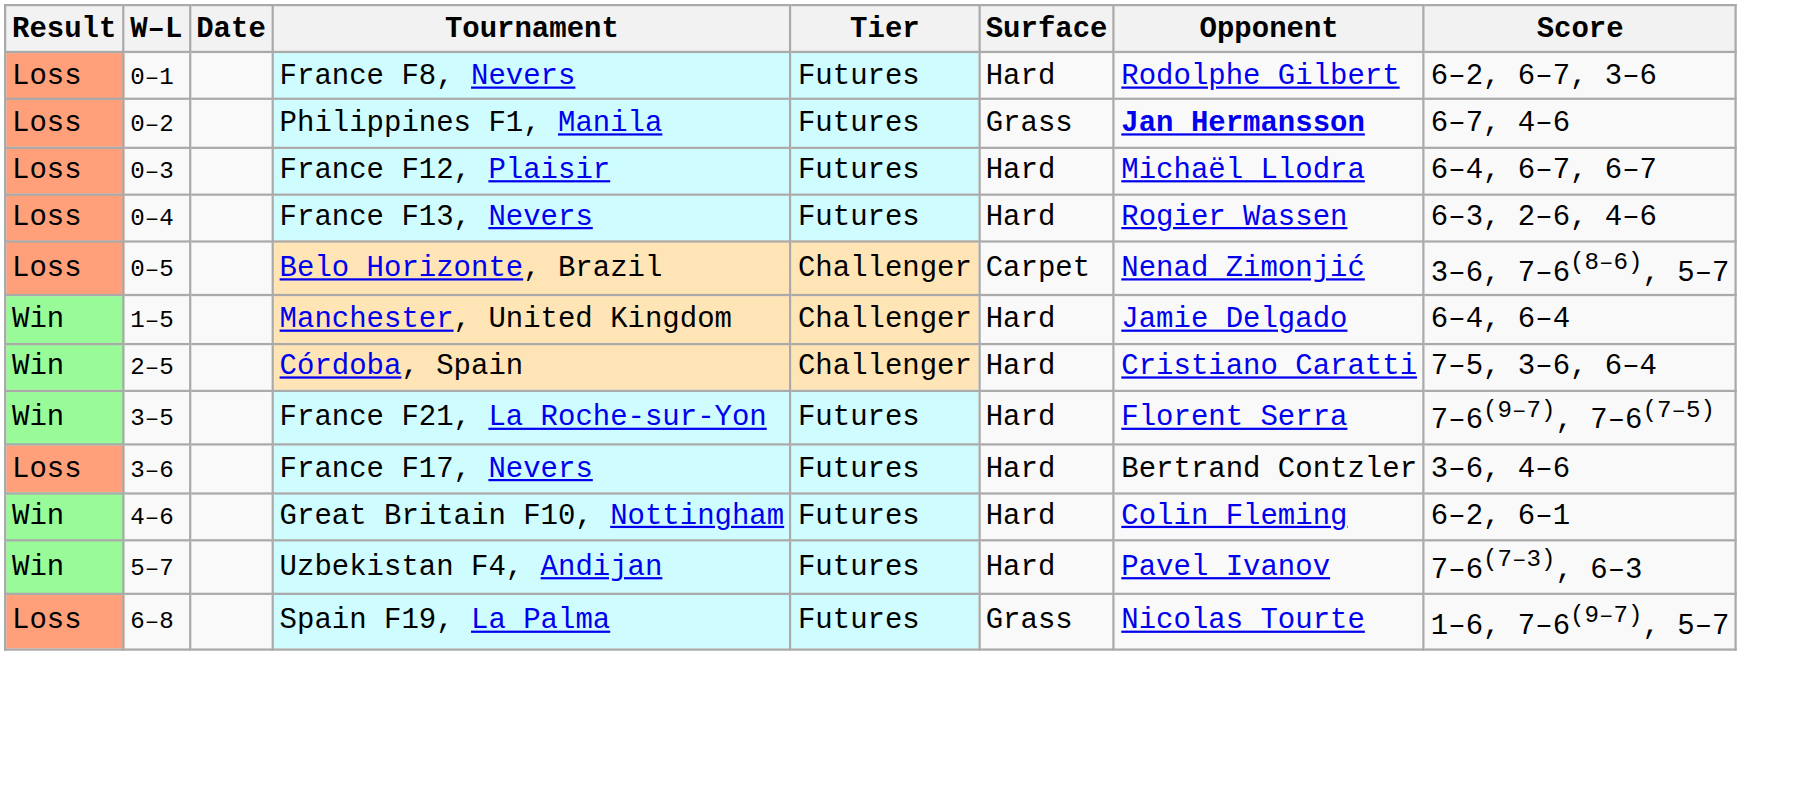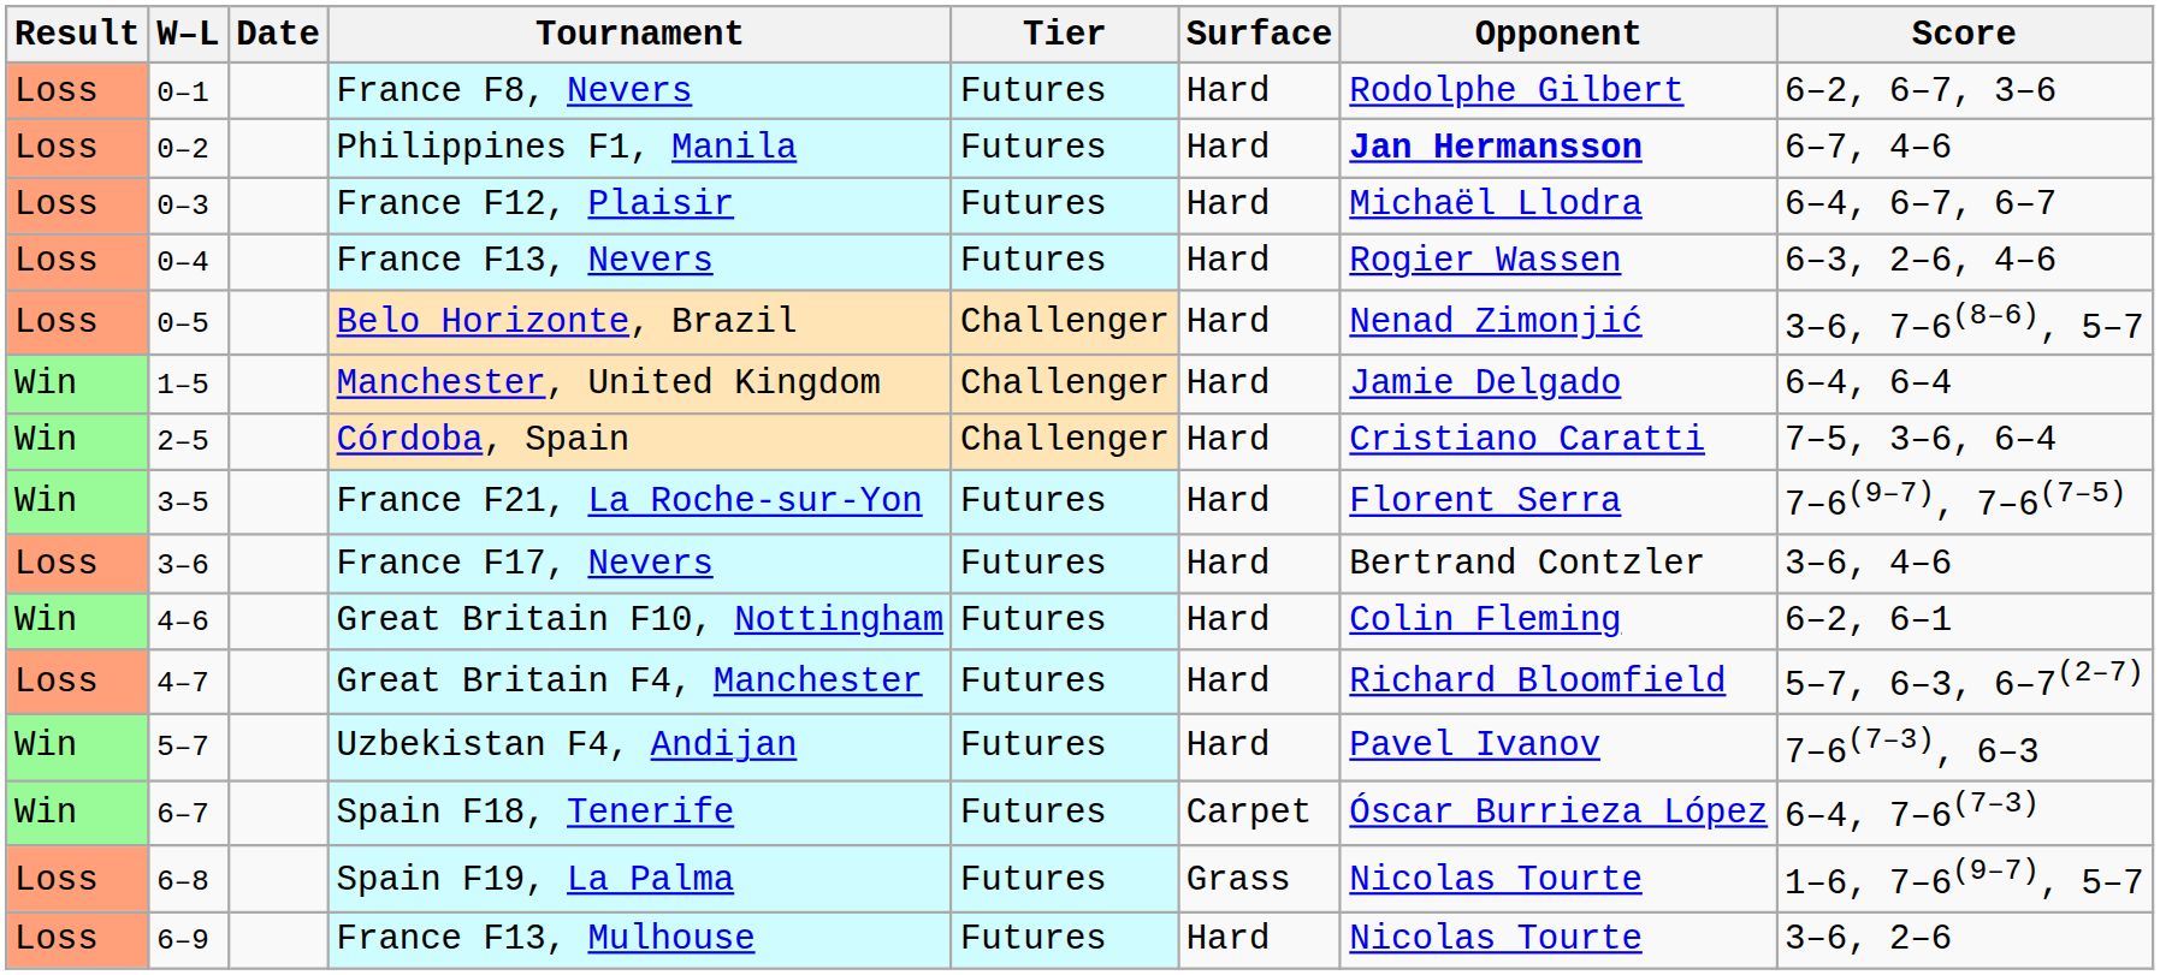Philippines F1, Manila | Surface: Grass -> Hard
Belo Horizonte, Brazil | Surface: Carpet -> Hard
+ row: Loss | 4–7 | Great Britain F4, Manchester | Futures | Hard | Richard Bloomfield | 5–7, 6–3, 6–7(2–7)
+ row: Win | 6–7 | Spain F18, Tenerife | Futures | Carpet | Óscar Burrieza López | 6–4, 7–6(7–3)
+ row: Loss | 6–9 | France F13, Mulhouse | Futures | Hard | Nicolas Tourte | 3–6, 2–6
